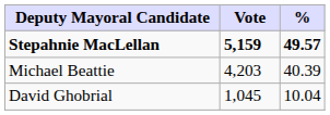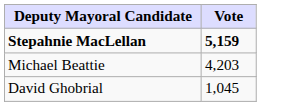- column: % | 49.57 | 40.39 | 10.04
